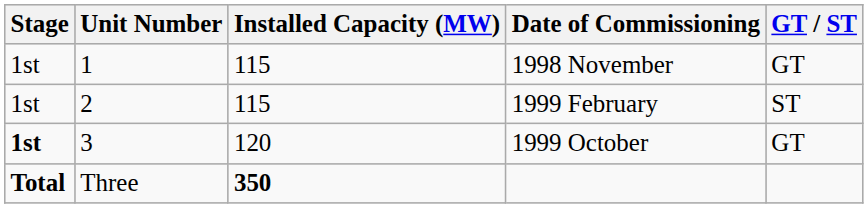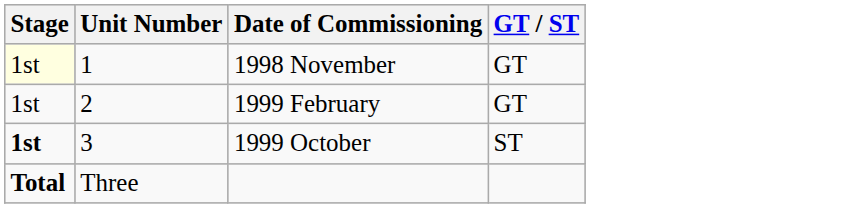- column: Installed Capacity (MW) | 115 | 115 | 120 | 350
1998 November | Stage: no background -> lightyellow background
1999 February | GT / ST: ST -> GT
1999 October | GT / ST: GT -> ST
